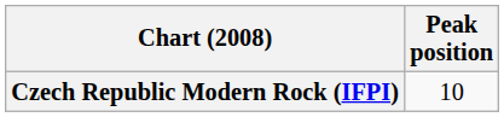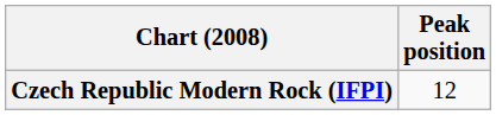Czech Republic Modern Rock (IFPI) | Peak position: 10 -> 12
